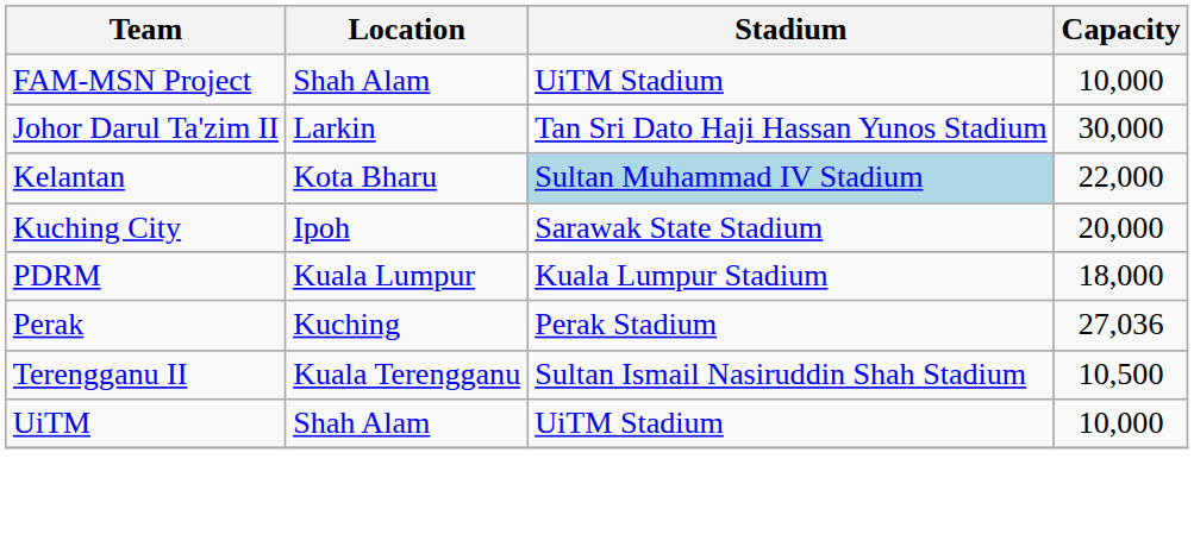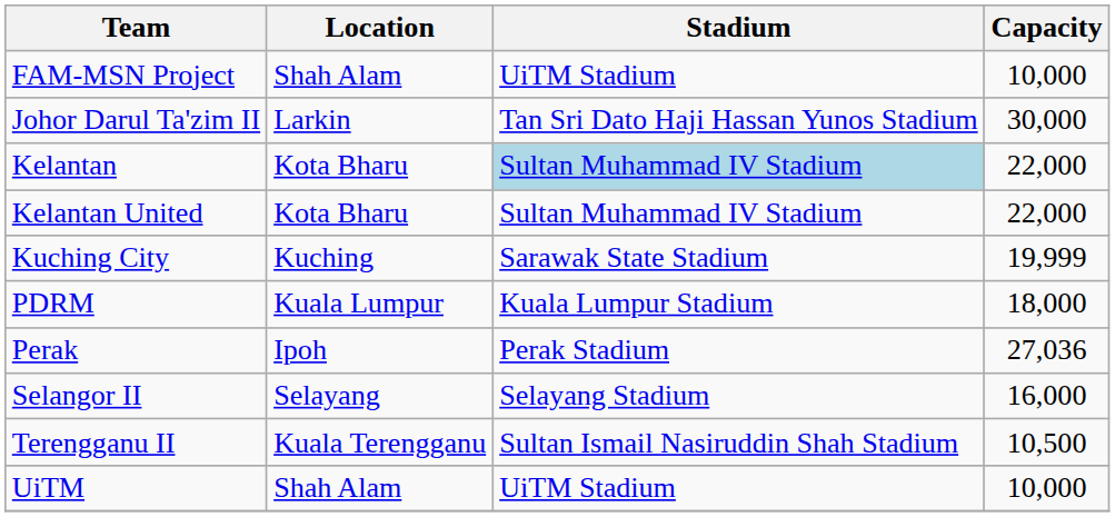+ row: Kelantan United | Kota Bharu | Sultan Muhammad IV Stadium | 22,000
Kuching City | Location: Ipoh -> Kuching
Kuching City | Capacity: 20,000 -> 19,999
Perak | Location: Kuching -> Ipoh
+ row: Selangor II | Selayang | Selayang Stadium | 16,000
